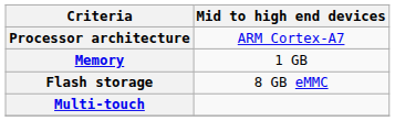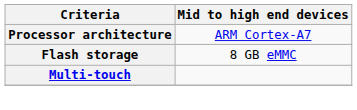- row: Memory | 1 GB
